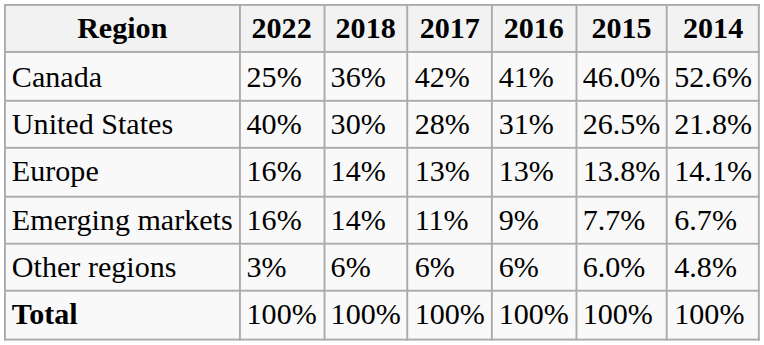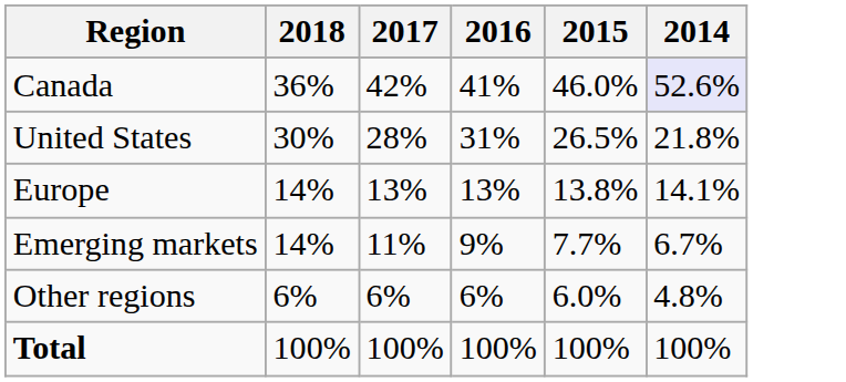- column: 2022 | 25% | 40% | 16% | 16% | 3% | 100%
Canada | 2014: no background -> lavender background
